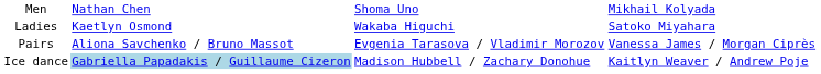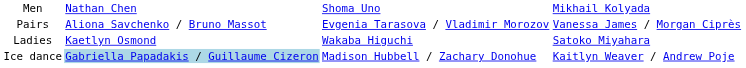rows swapped: Ladies <-> Pairs
